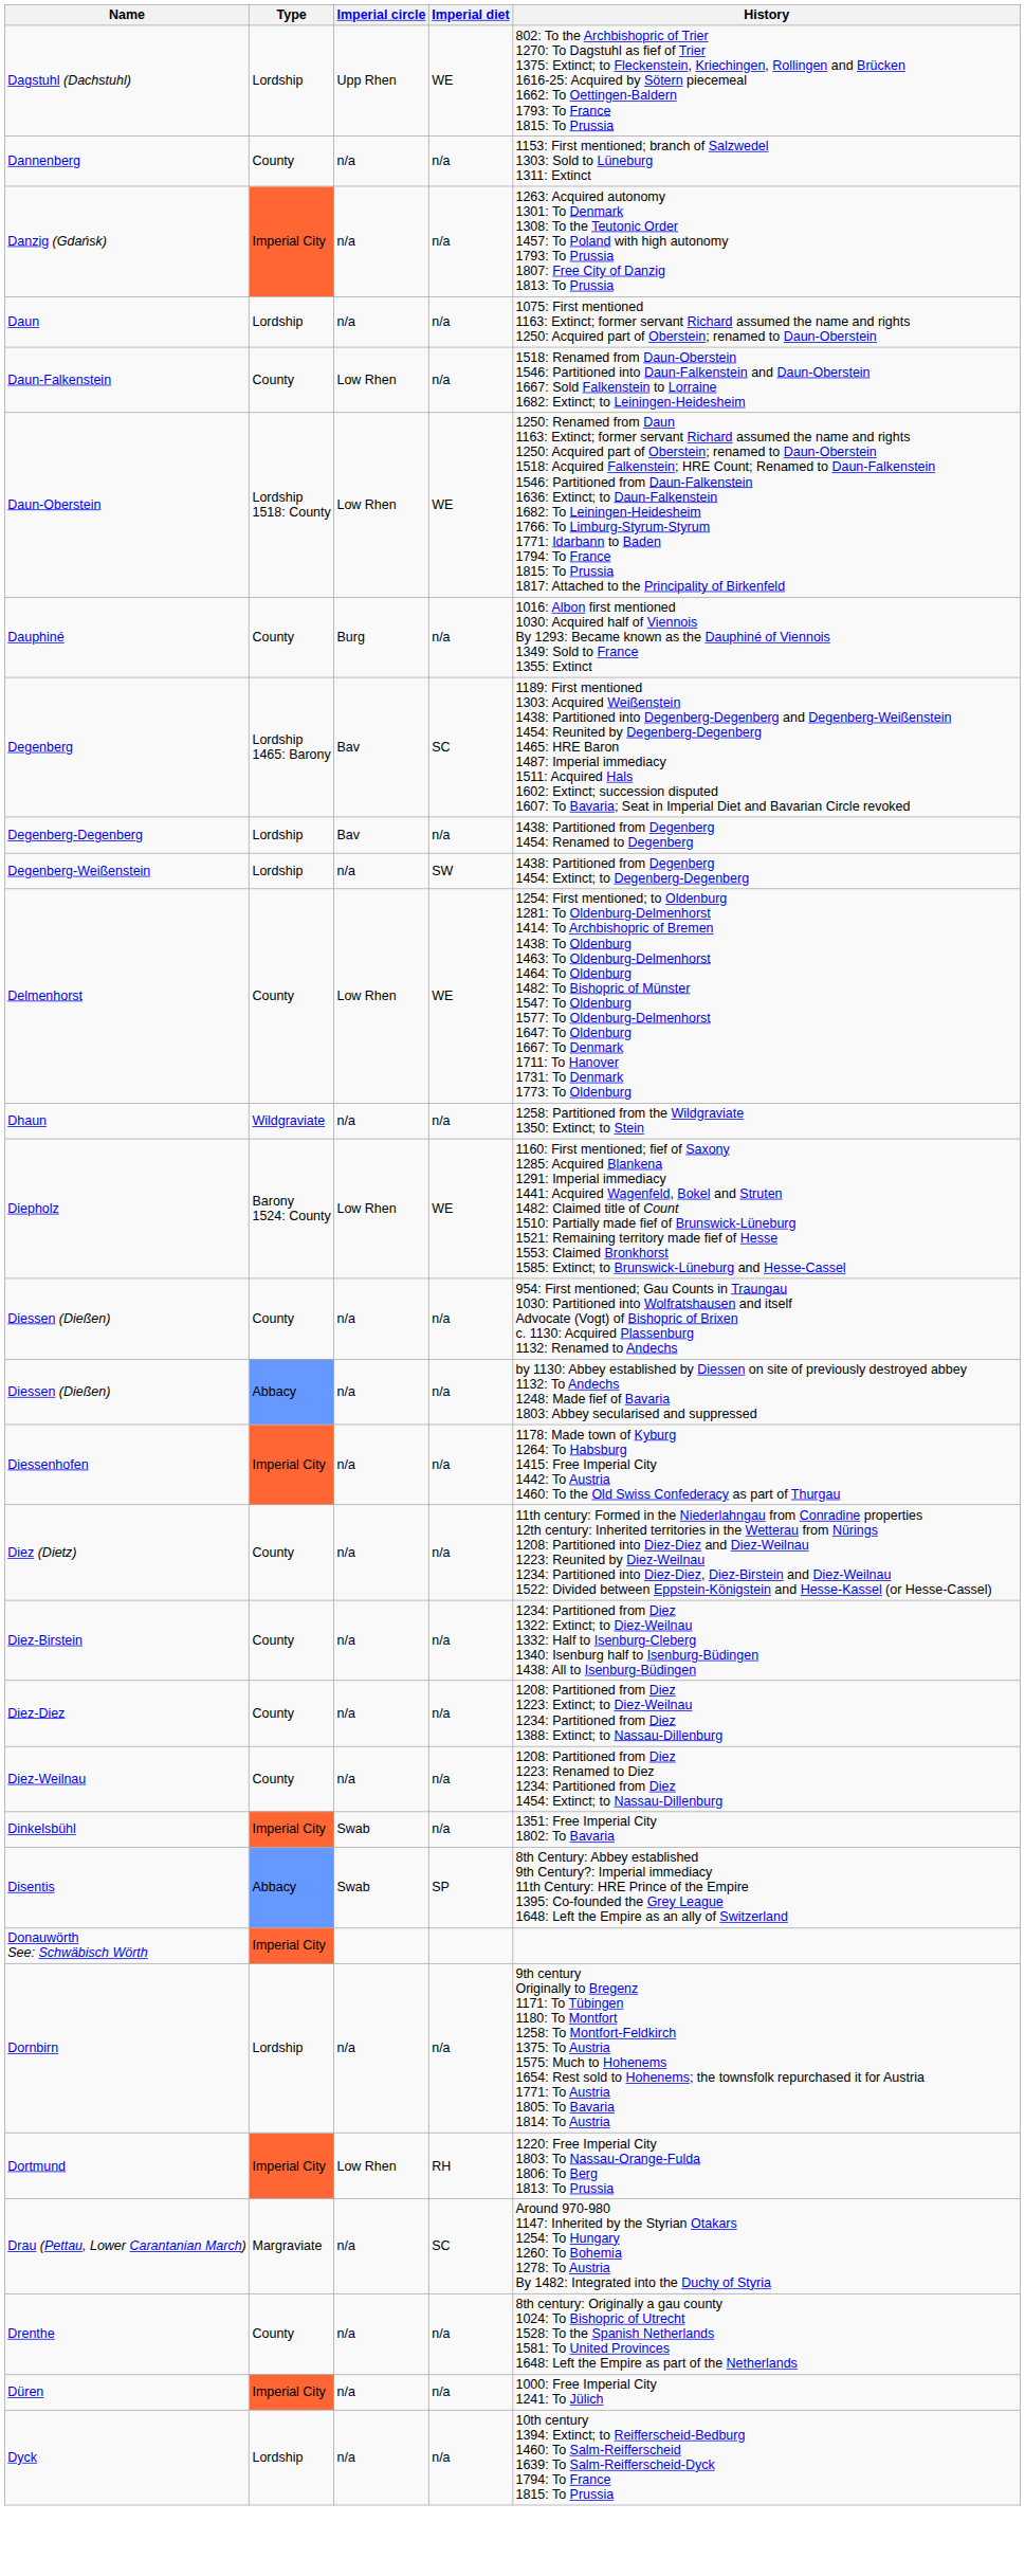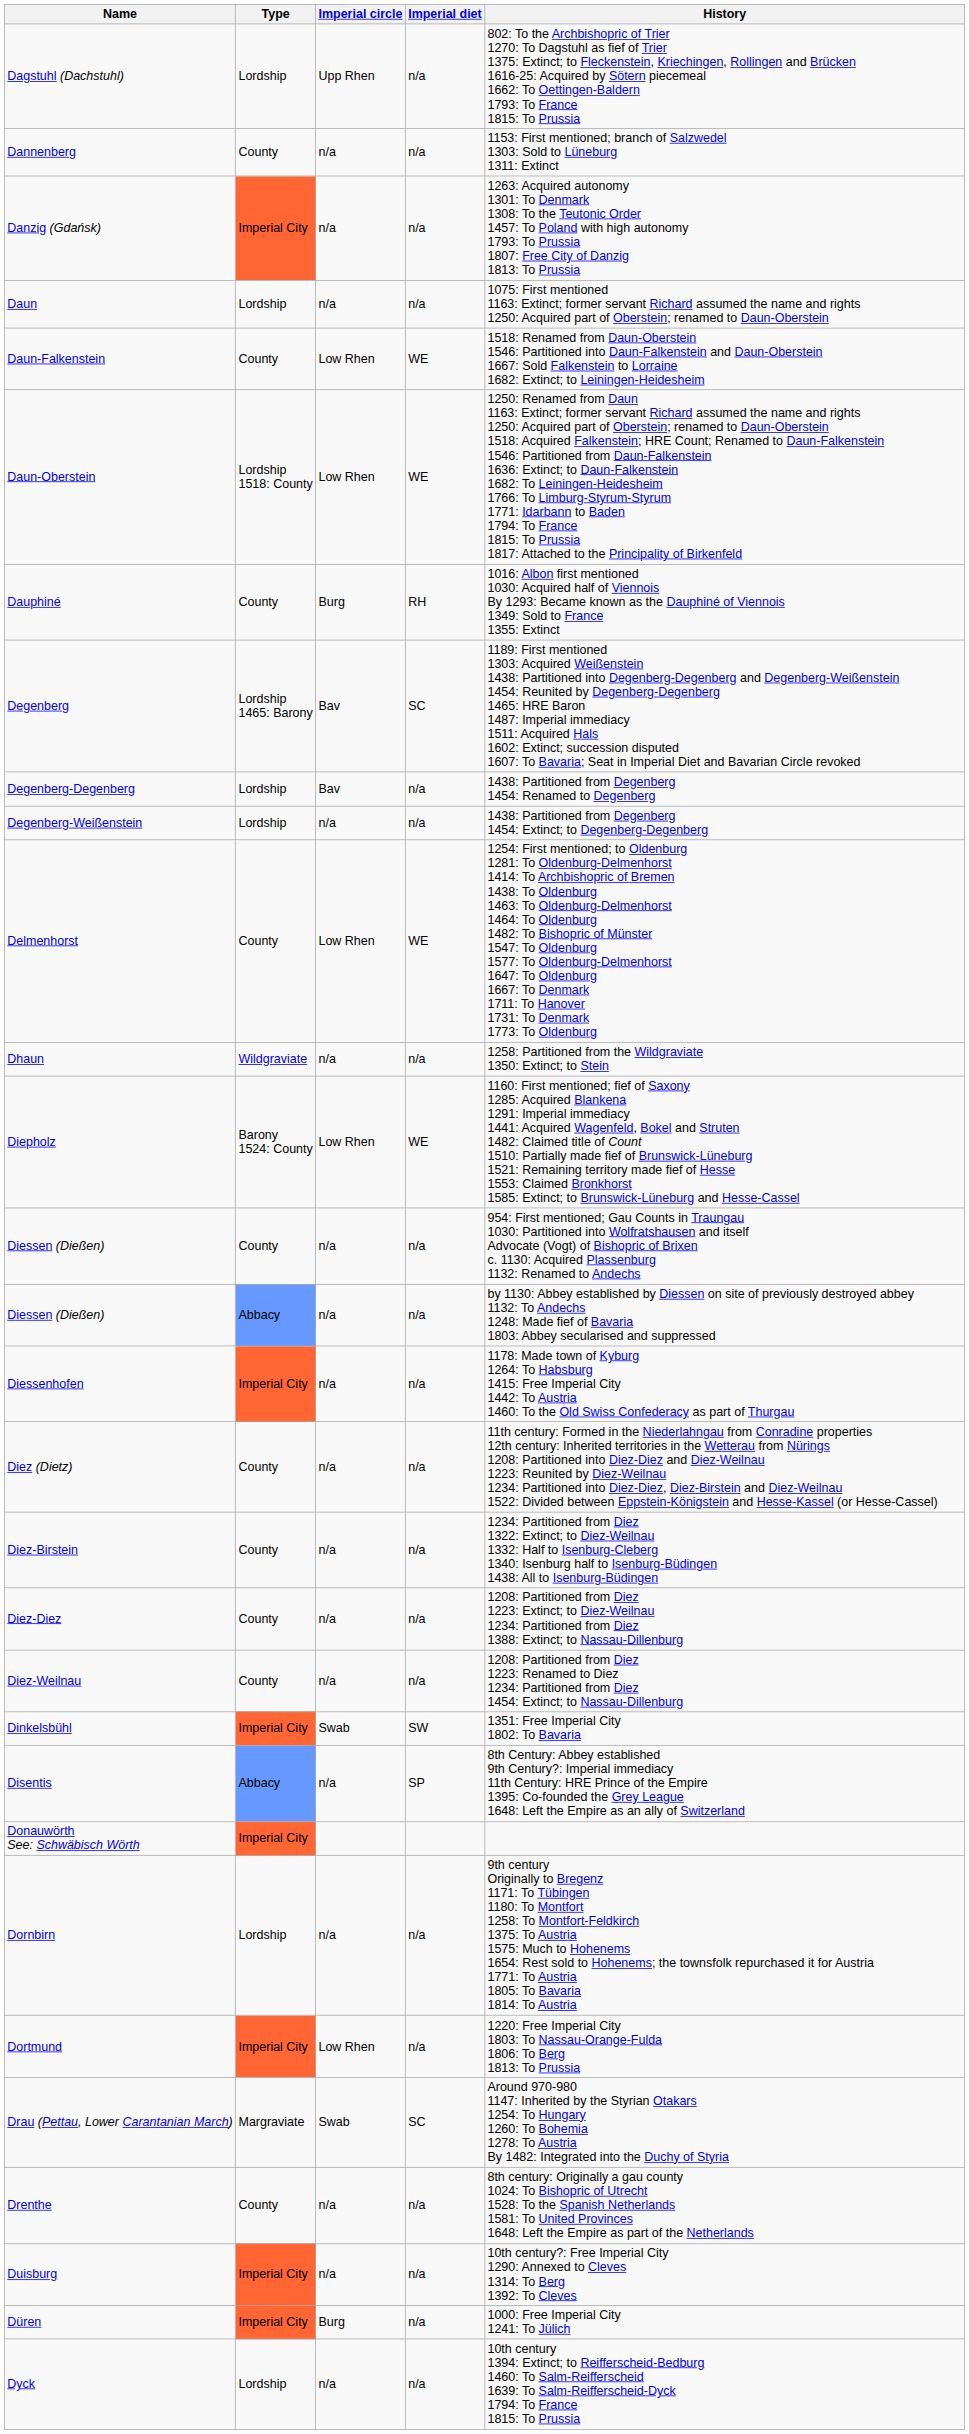Dagstuhl (Dachstuhl) | Imperial diet: WE -> n/a
Daun-Falkenstein | Imperial diet: n/a -> WE
Dauphiné | Imperial diet: n/a -> RH
Degenberg-Weißenstein | Imperial diet: SW -> n/a
Dinkelsbühl | Imperial diet: n/a -> SW
Disentis | Imperial circle: Swab -> n/a
Dortmund | Imperial diet: RH -> n/a
Drau (Pettau, Lower Carantanian March) | Imperial circle: n/a -> Swab
+ row: Duisburg | Imperial City | n/a | n/a | 10th century?: Free Imperial City 1290: Annexed to Cleves 1314: To Berg 1392: To Cleves
Düren | Imperial circle: n/a -> Burg
